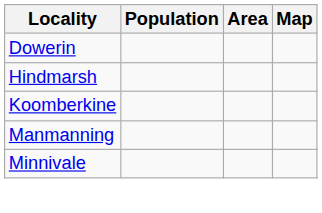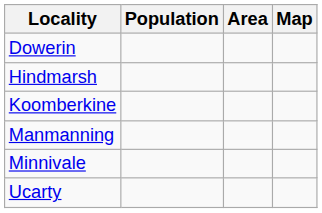+ row: Ucarty
